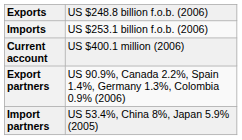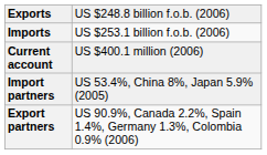rows swapped: Export partners <-> Import partners
